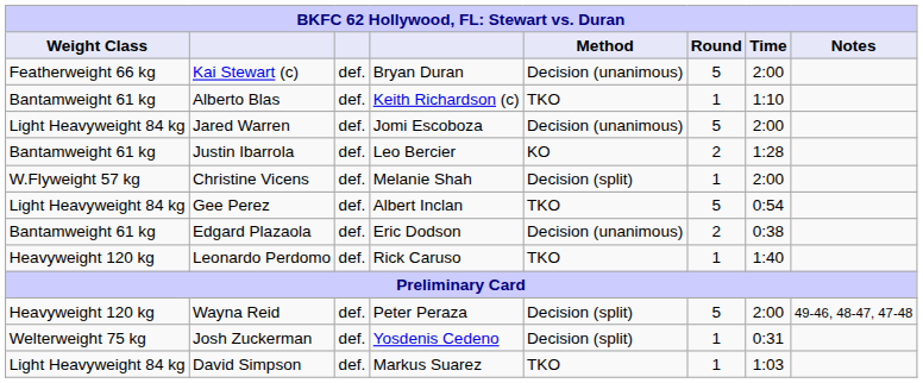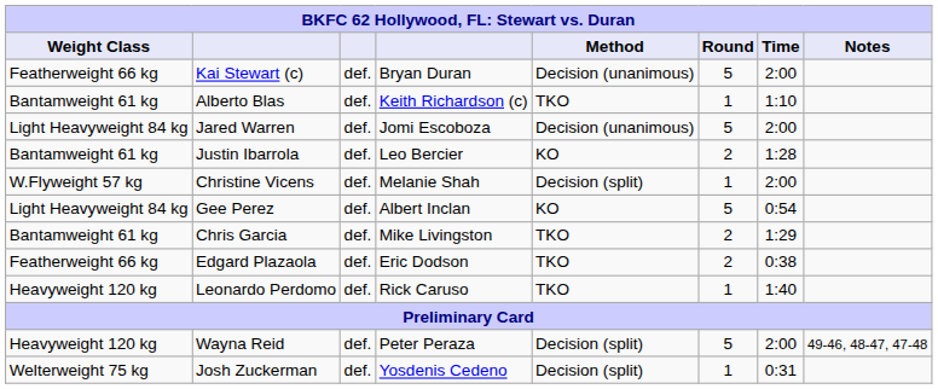Gee Perez | Method: TKO -> KO
+ row: Bantamweight 61 kg | Chris Garcia | def. | Mike Livingston | TKO | 2 | 1:29
Edgard Plazaola | Weight Class: Bantamweight 61 kg -> Featherweight 66 kg
Edgard Plazaola | Method: Decision (unanimous) -> TKO
- row: Light Heavyweight 84 kg | David Simpson | def. | Markus Suarez | TKO | 1 | 1:03
